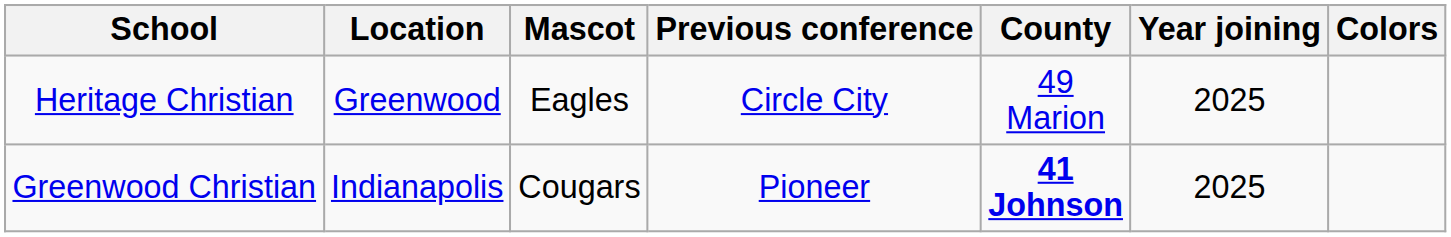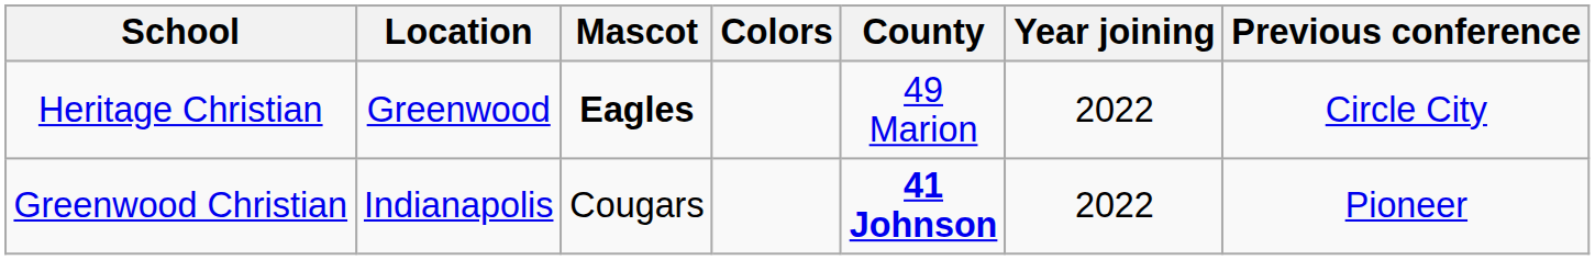columns swapped: Colors <-> Previous conference
Heritage Christian | Mascot: normal -> bold
Heritage Christian | Year joining: 2025 -> 2022
Greenwood Christian | Year joining: 2025 -> 2022
